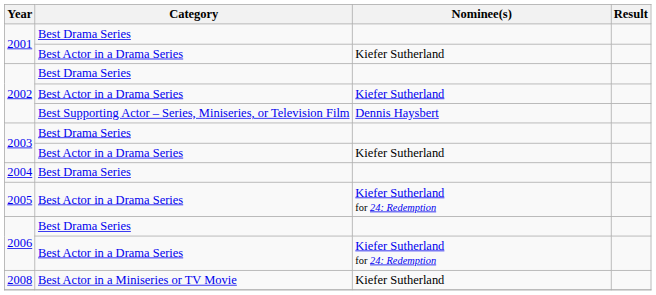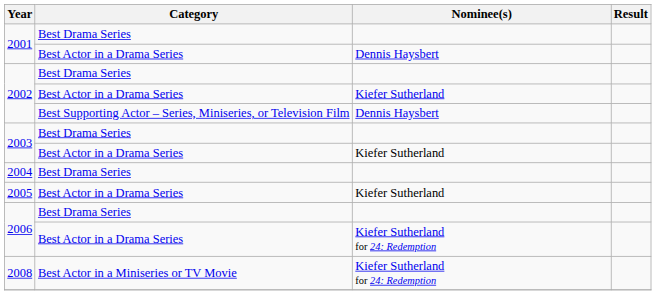2001 / Best Actor in a Drama Series | Nominee(s): Kiefer Sutherland -> Dennis Haysbert
2005 | Nominee(s): Kiefer Sutherland for 24: Redemption -> Kiefer Sutherland
2008 | Nominee(s): Kiefer Sutherland -> Kiefer Sutherland for 24: Redemption
